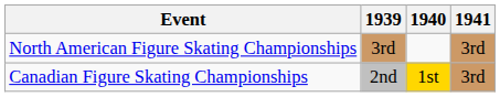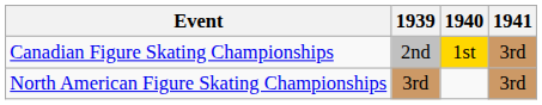rows swapped: North American Figure Skating Championships <-> Canadian Figure Skating Championships
